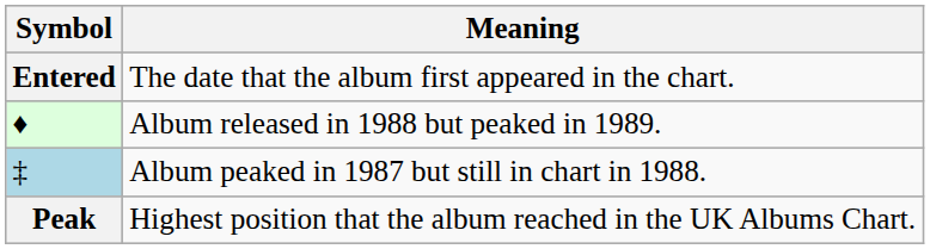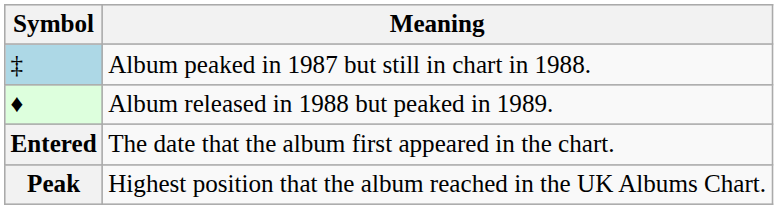rows swapped: ‡ <-> Entered
